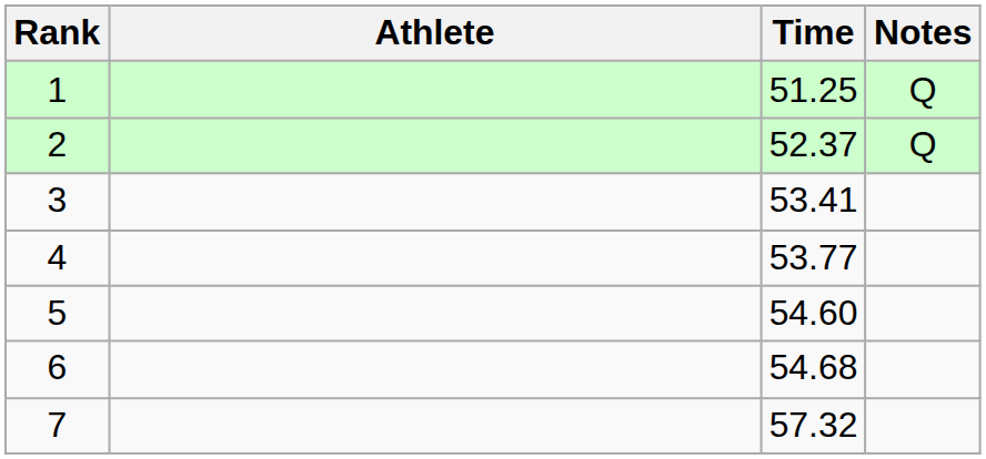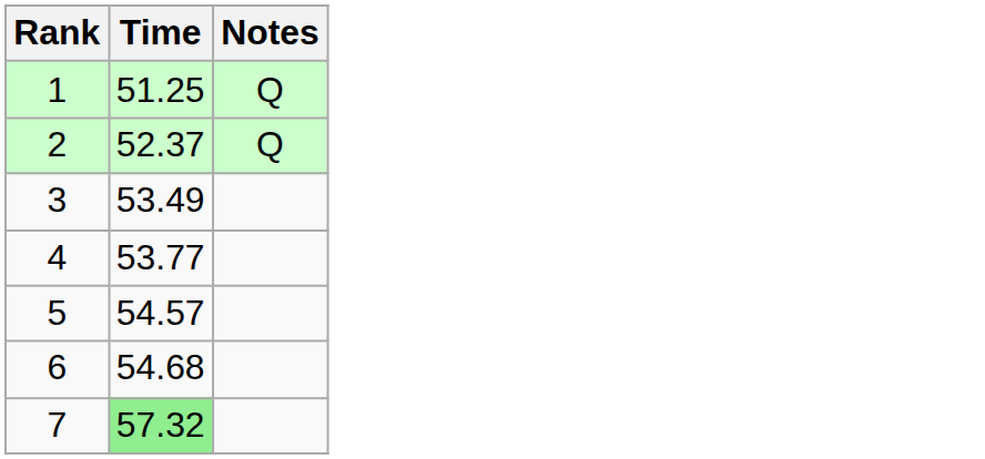- column: Athlete
3 | Time: 53.41 -> 53.49
5 | Time: 54.60 -> 54.57
7 | Time: no background -> lightgreen background
